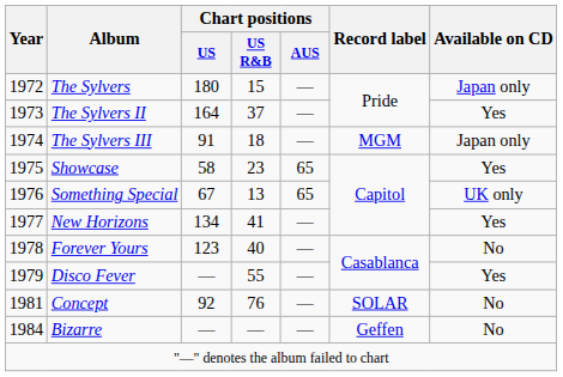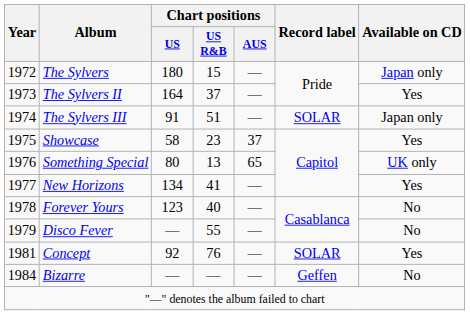The Sylvers III | Chart positions / US R&B: 18 -> 51
The Sylvers III | Record label: MGM -> SOLAR
Showcase | Chart positions / AUS: 65 -> 37
Something Special | Chart positions / US: 67 -> 80
Disco Fever | Available on CD: Yes -> No
Concept | Available on CD: No -> Yes
